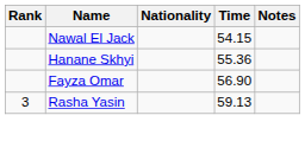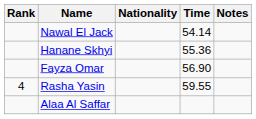Nawal El Jack | Time: 54.15 -> 54.14
Rasha Yasin | Rank: 3 -> 4
Rasha Yasin | Time: 59.13 -> 59.55
+ row: Alaa Al Saffar
